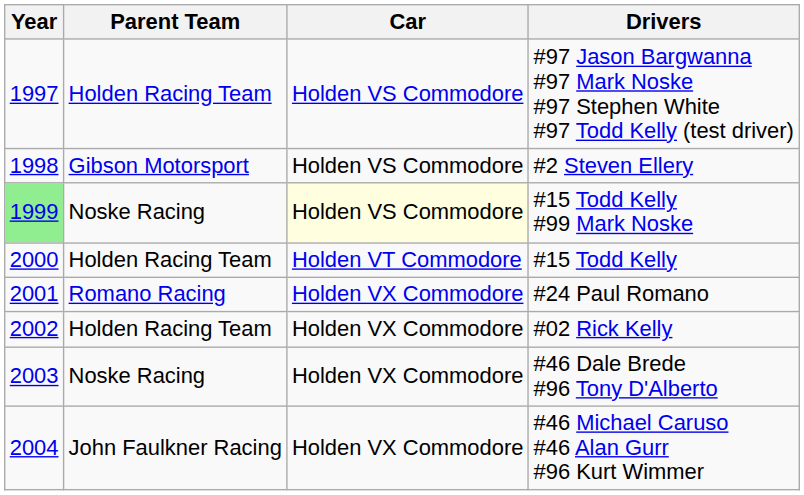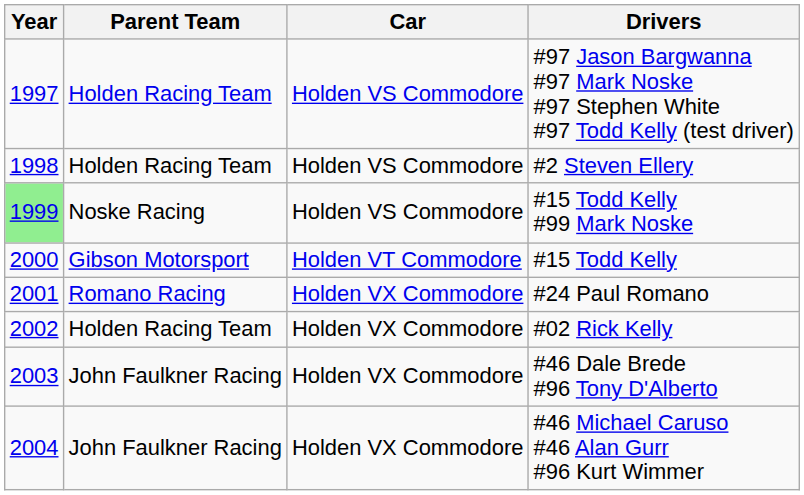#2 Steven Ellery | Parent Team: Gibson Motorsport -> Holden Racing Team
#15 Todd Kelly #99 Mark Noske | Car: lightyellow background -> no background
#15 Todd Kelly | Parent Team: Holden Racing Team -> Gibson Motorsport
#46 Dale Brede #96 Tony D'Alberto | Parent Team: Noske Racing -> John Faulkner Racing
